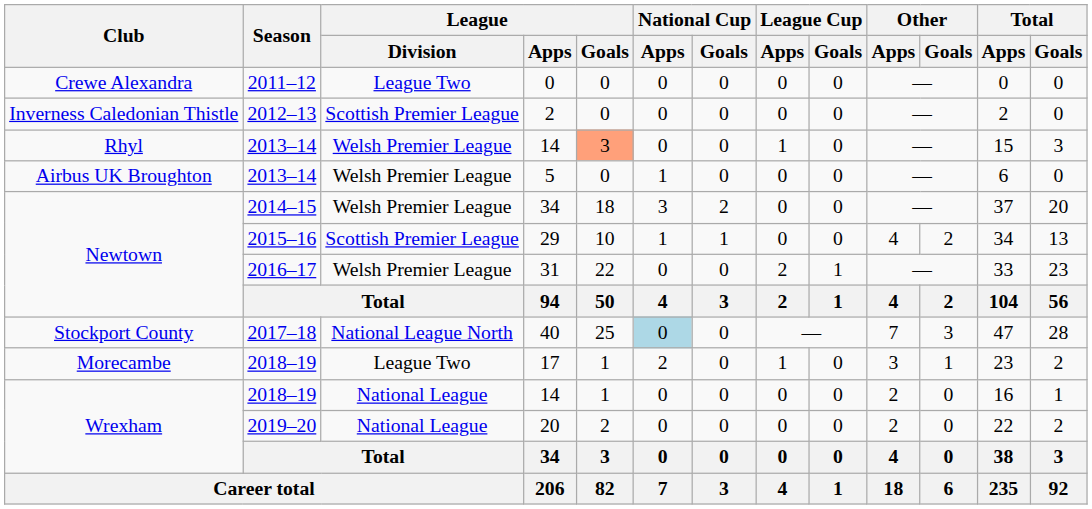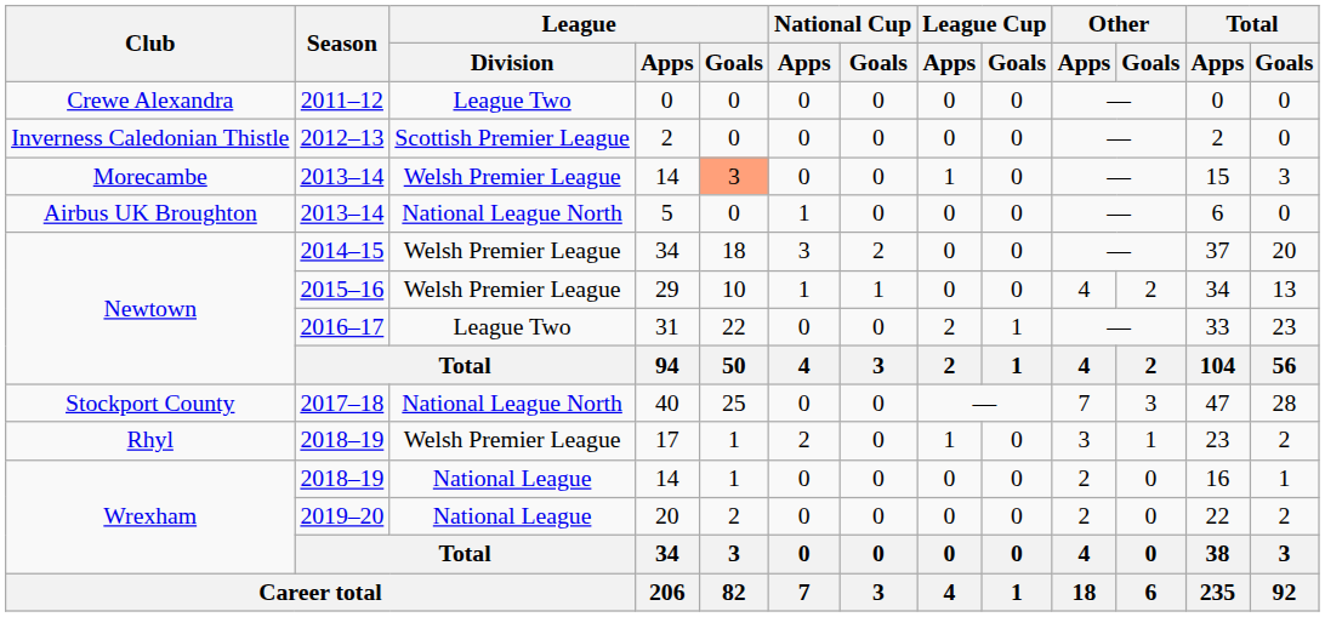2013–14 / 14 | Club: Rhyl -> Morecambe
5 | League / Division: Welsh Premier League -> National League North
29 | League / Division: Scottish Premier League -> Welsh Premier League
31 | League / Division: Welsh Premier League -> League Two
40 | National Cup / Apps: lightblue background -> no background
17 | Club: Morecambe -> Rhyl
17 | League / Division: League Two -> Welsh Premier League
